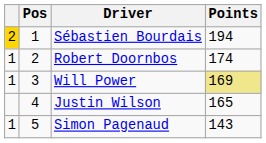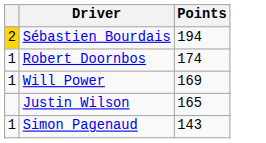- column: Pos | 1 | 2 | 3 | 4 | 5
Will Power | Points: khaki background -> no background
